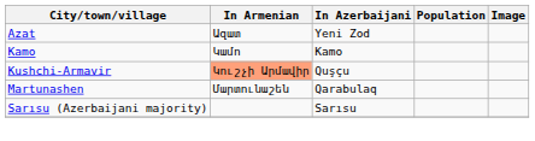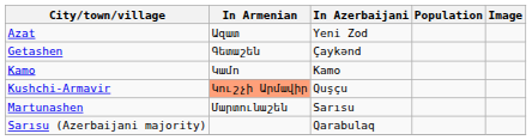+ row: Getashen | Գետաշեն | Çaykənd
Martunashen | In Azerbaijani: Qarabulaq -> Sarısu
Sarısu (Azerbaijani majority) | In Azerbaijani: Sarısu -> Qarabulaq
